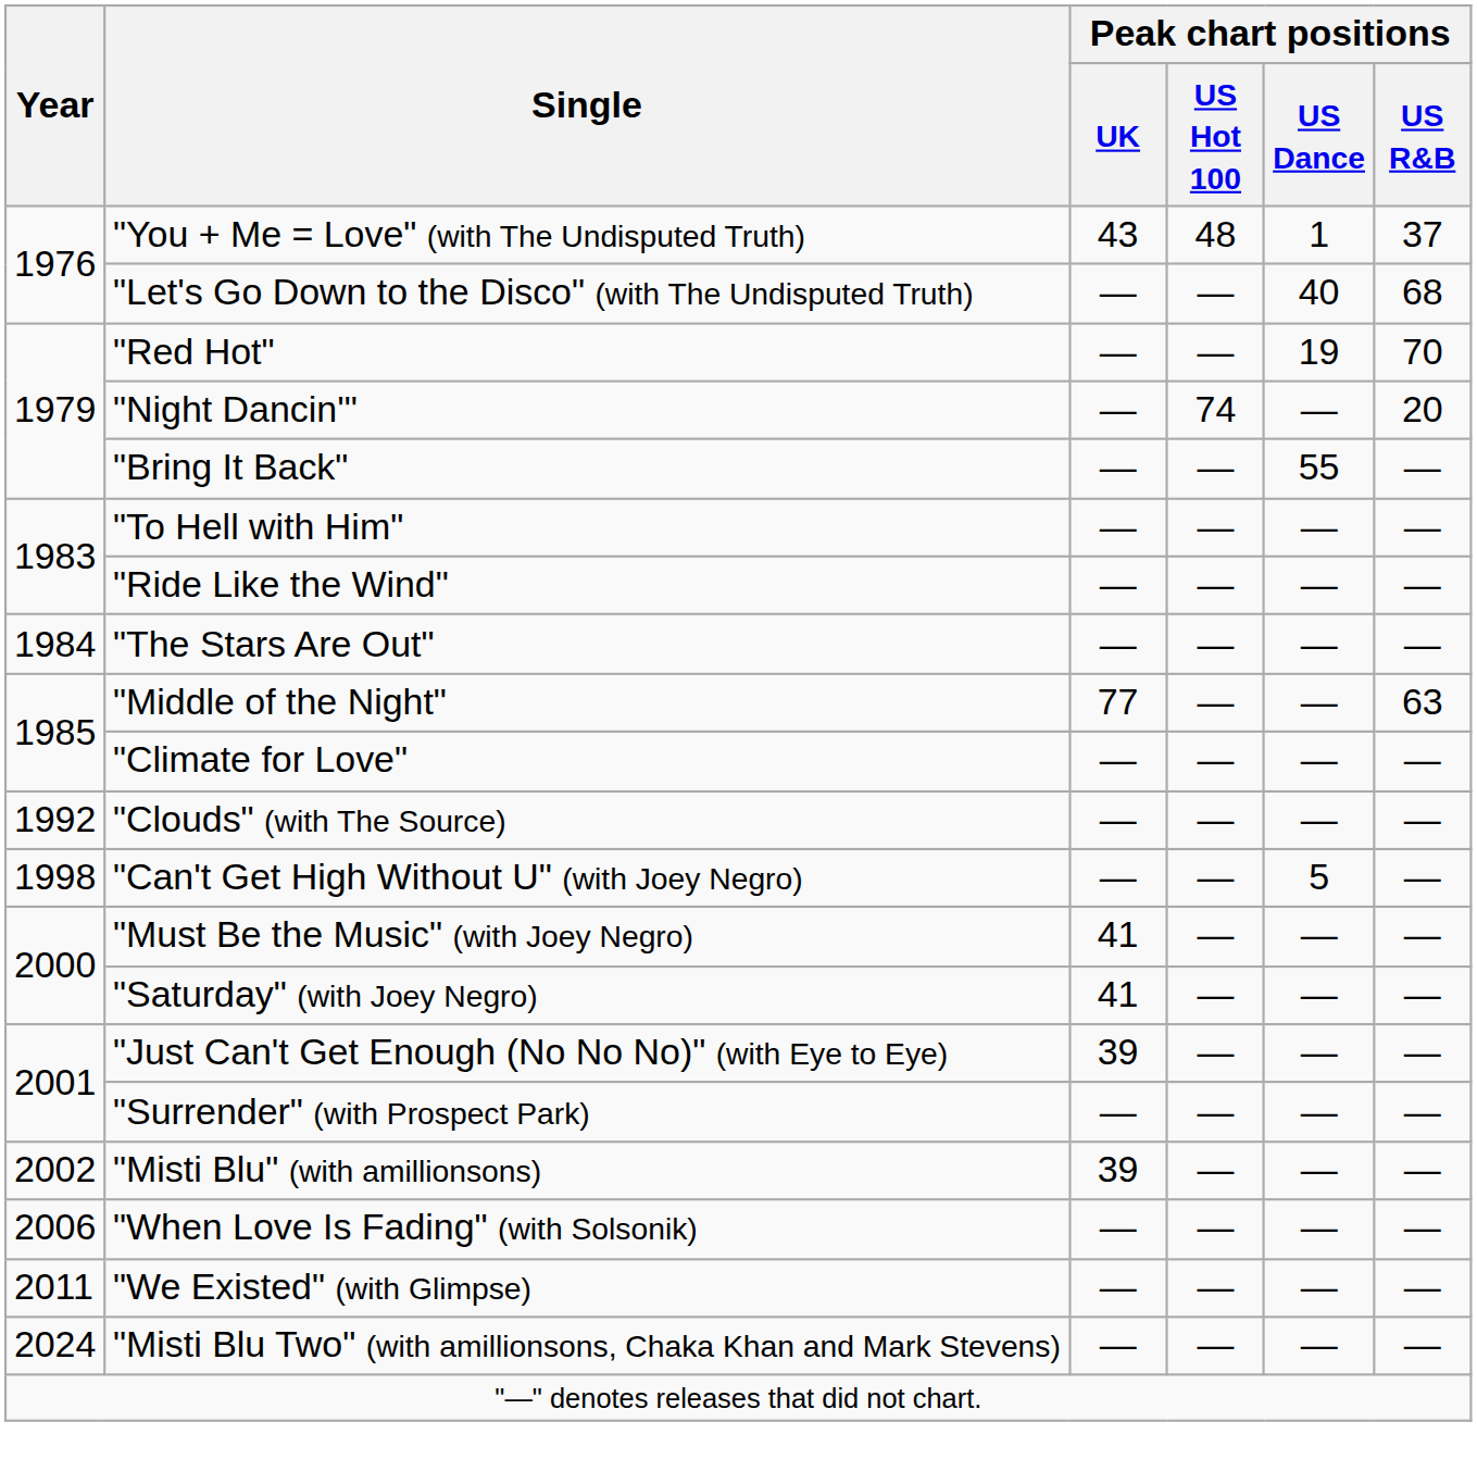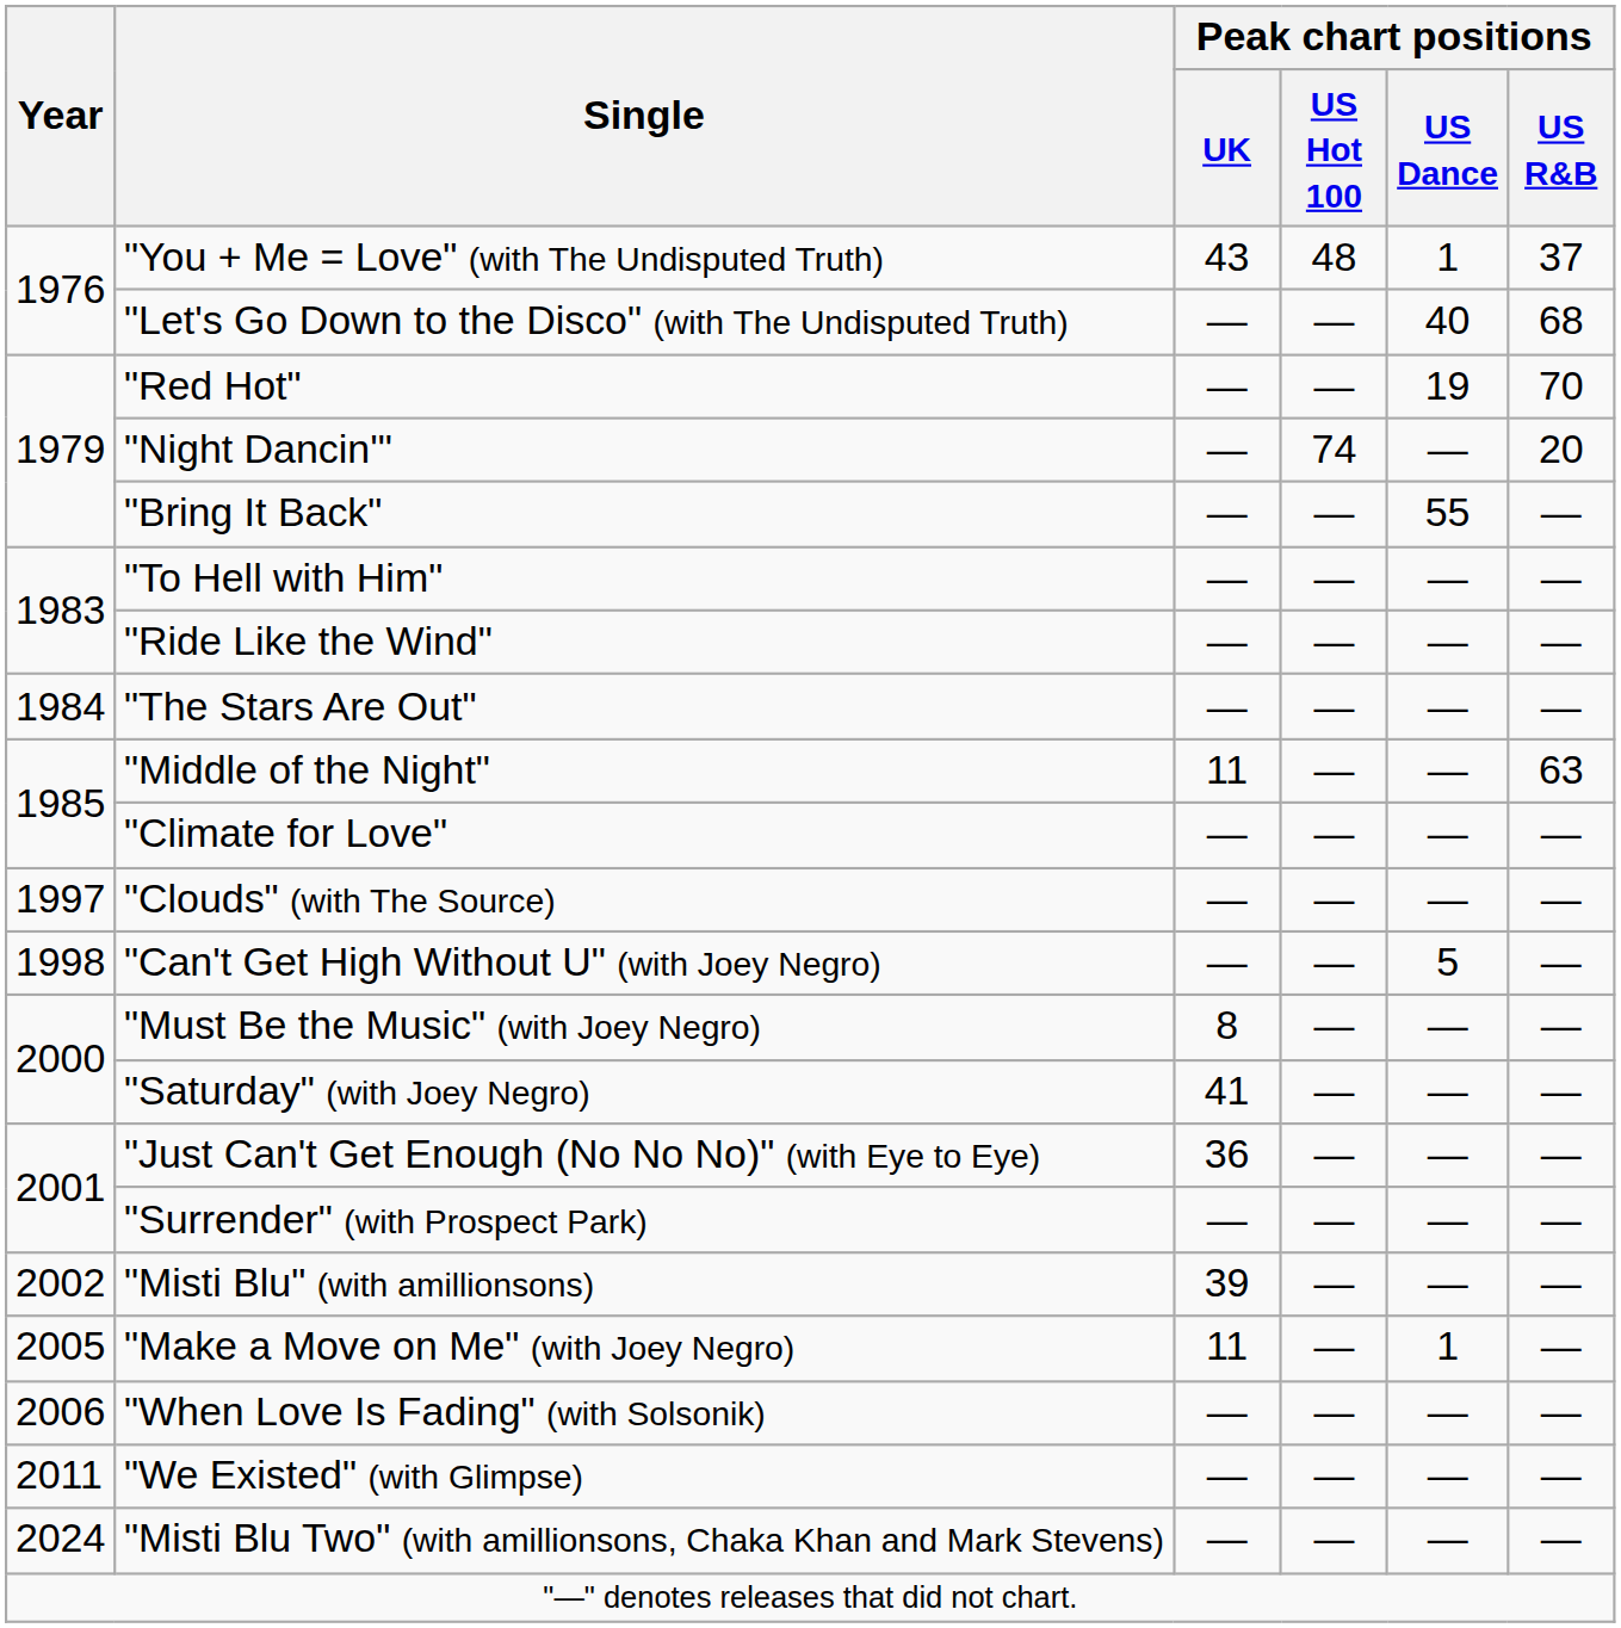"Middle of the Night" | Peak chart positions / UK: 77 -> 11
"Clouds" (with The Source) | Year: 1992 -> 1997
"Must Be the Music" (with Joey Negro) | Peak chart positions / UK: 41 -> 8
"Just Can't Get Enough (No No No)" (with Eye to Eye) | Peak chart positions / UK: 39 -> 36
+ row: 2005 | "Make a Move on Me" (with Joey Negro) | 11 | — | 1 | —
